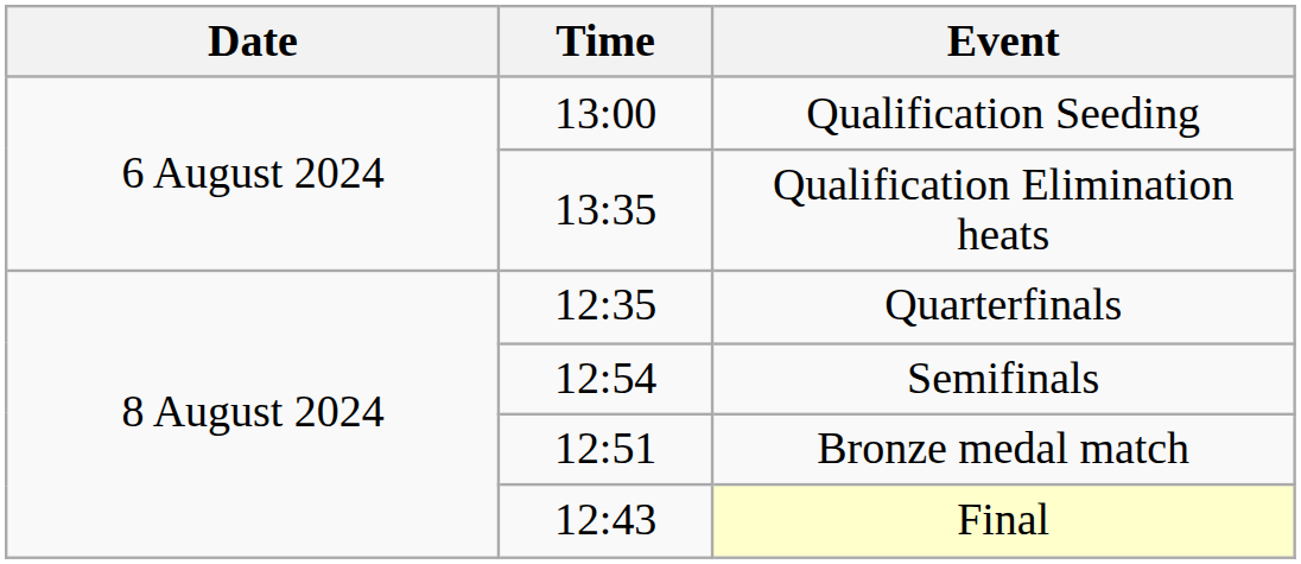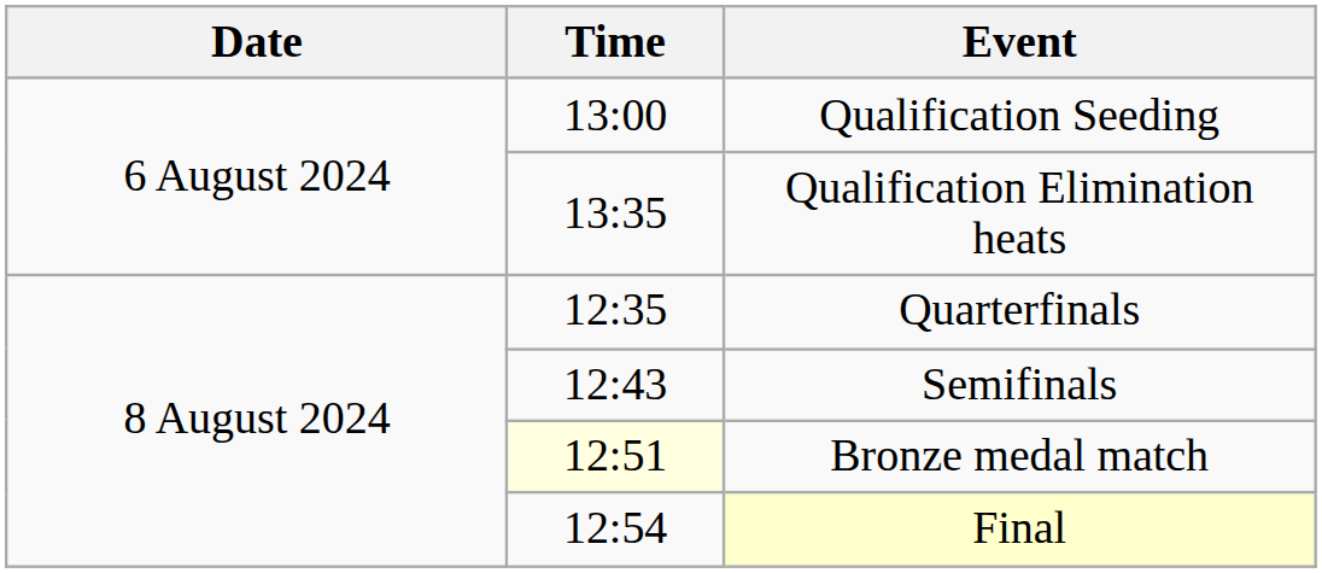Semifinals | Time: 12:54 -> 12:43
Bronze medal match | Time: no background -> lightyellow background
Final | Time: 12:43 -> 12:54
